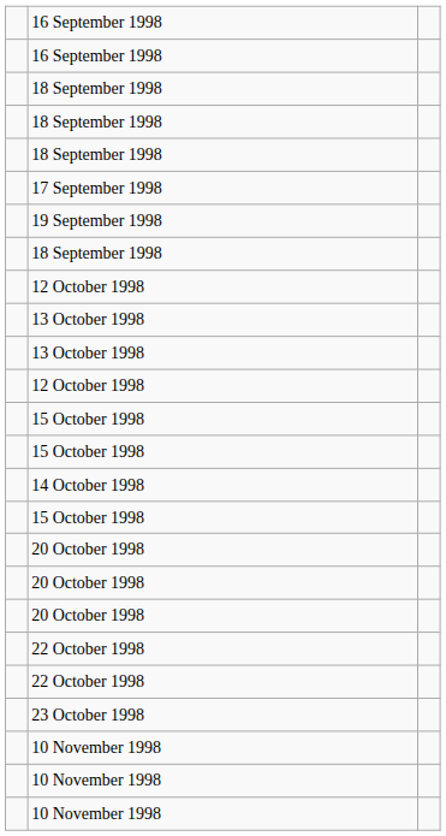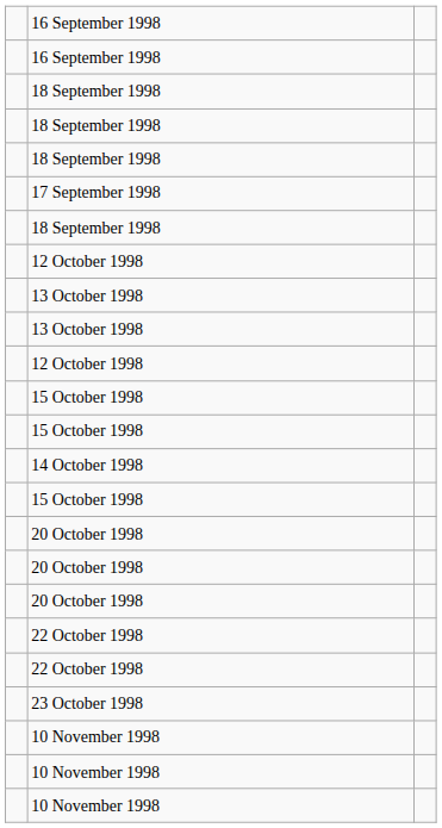- row: 19 September 1998
